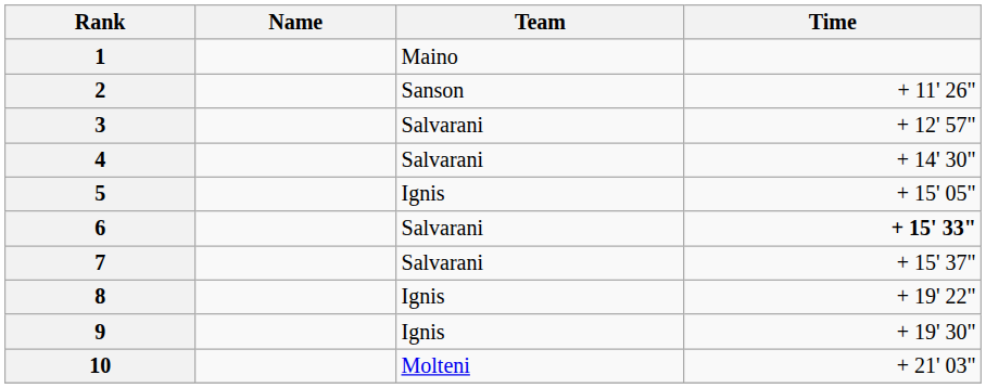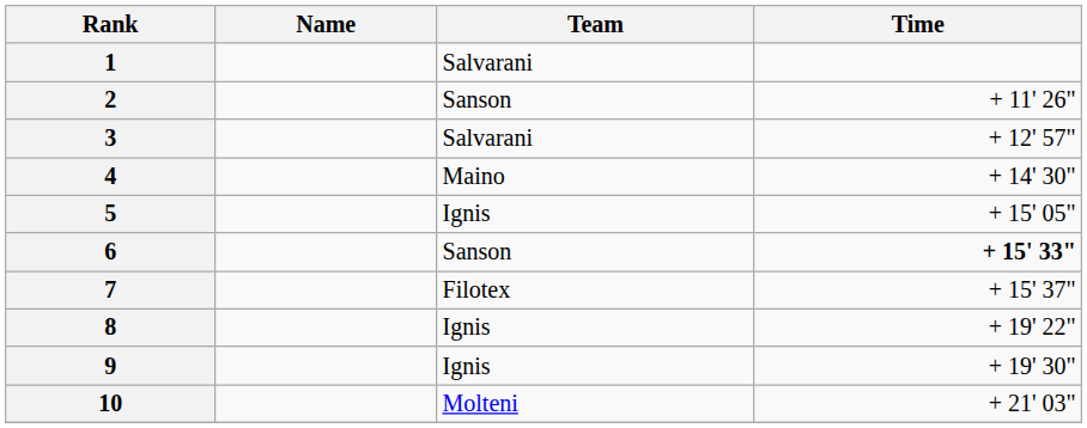1 | Team: Maino -> Salvarani
4 | Team: Salvarani -> Maino
6 | Team: Salvarani -> Sanson
7 | Team: Salvarani -> Filotex
